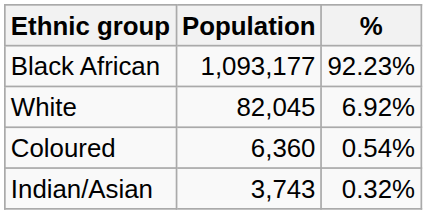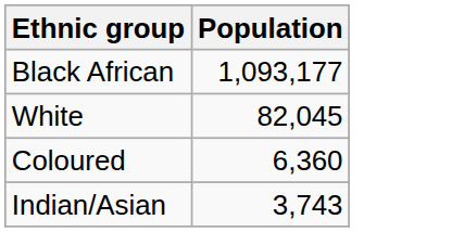- column: % | 92.23% | 6.92% | 0.54% | 0.32%
